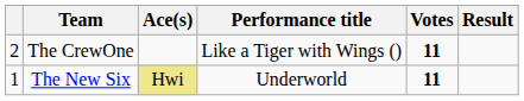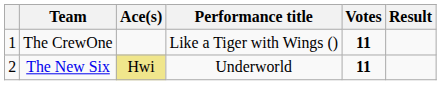The CrewOne | column 1: 2 -> 1
The New Six | column 1: 1 -> 2
